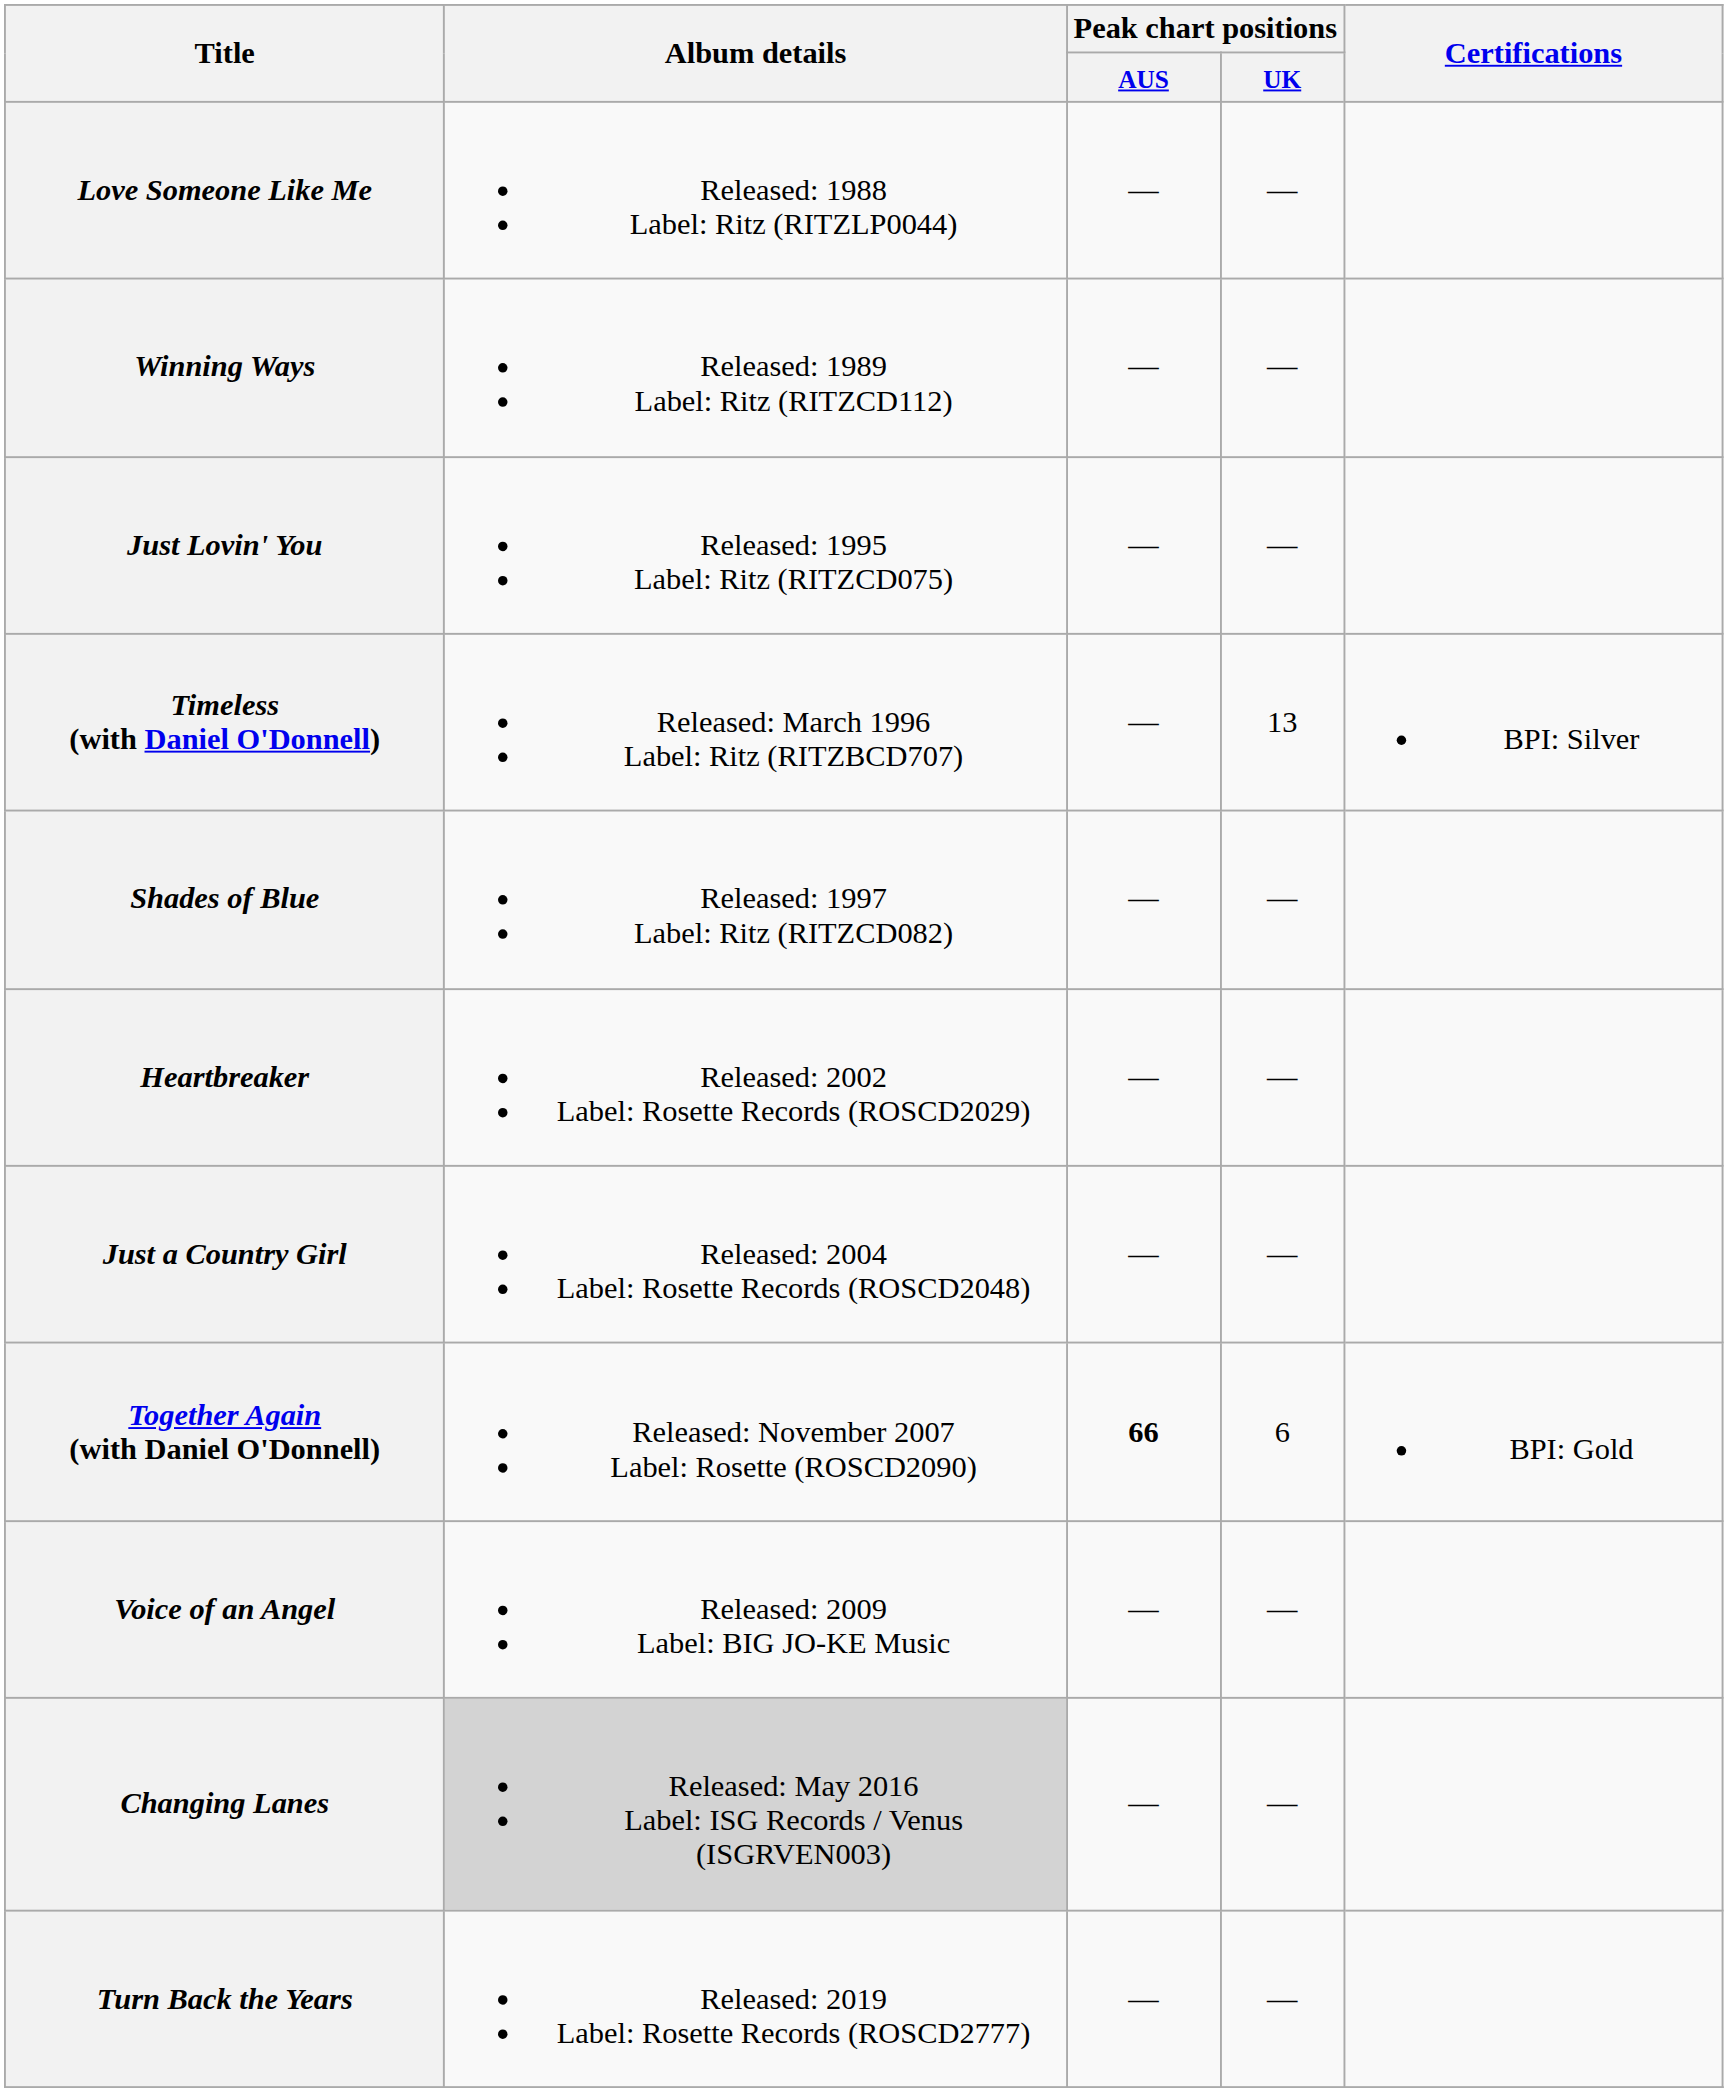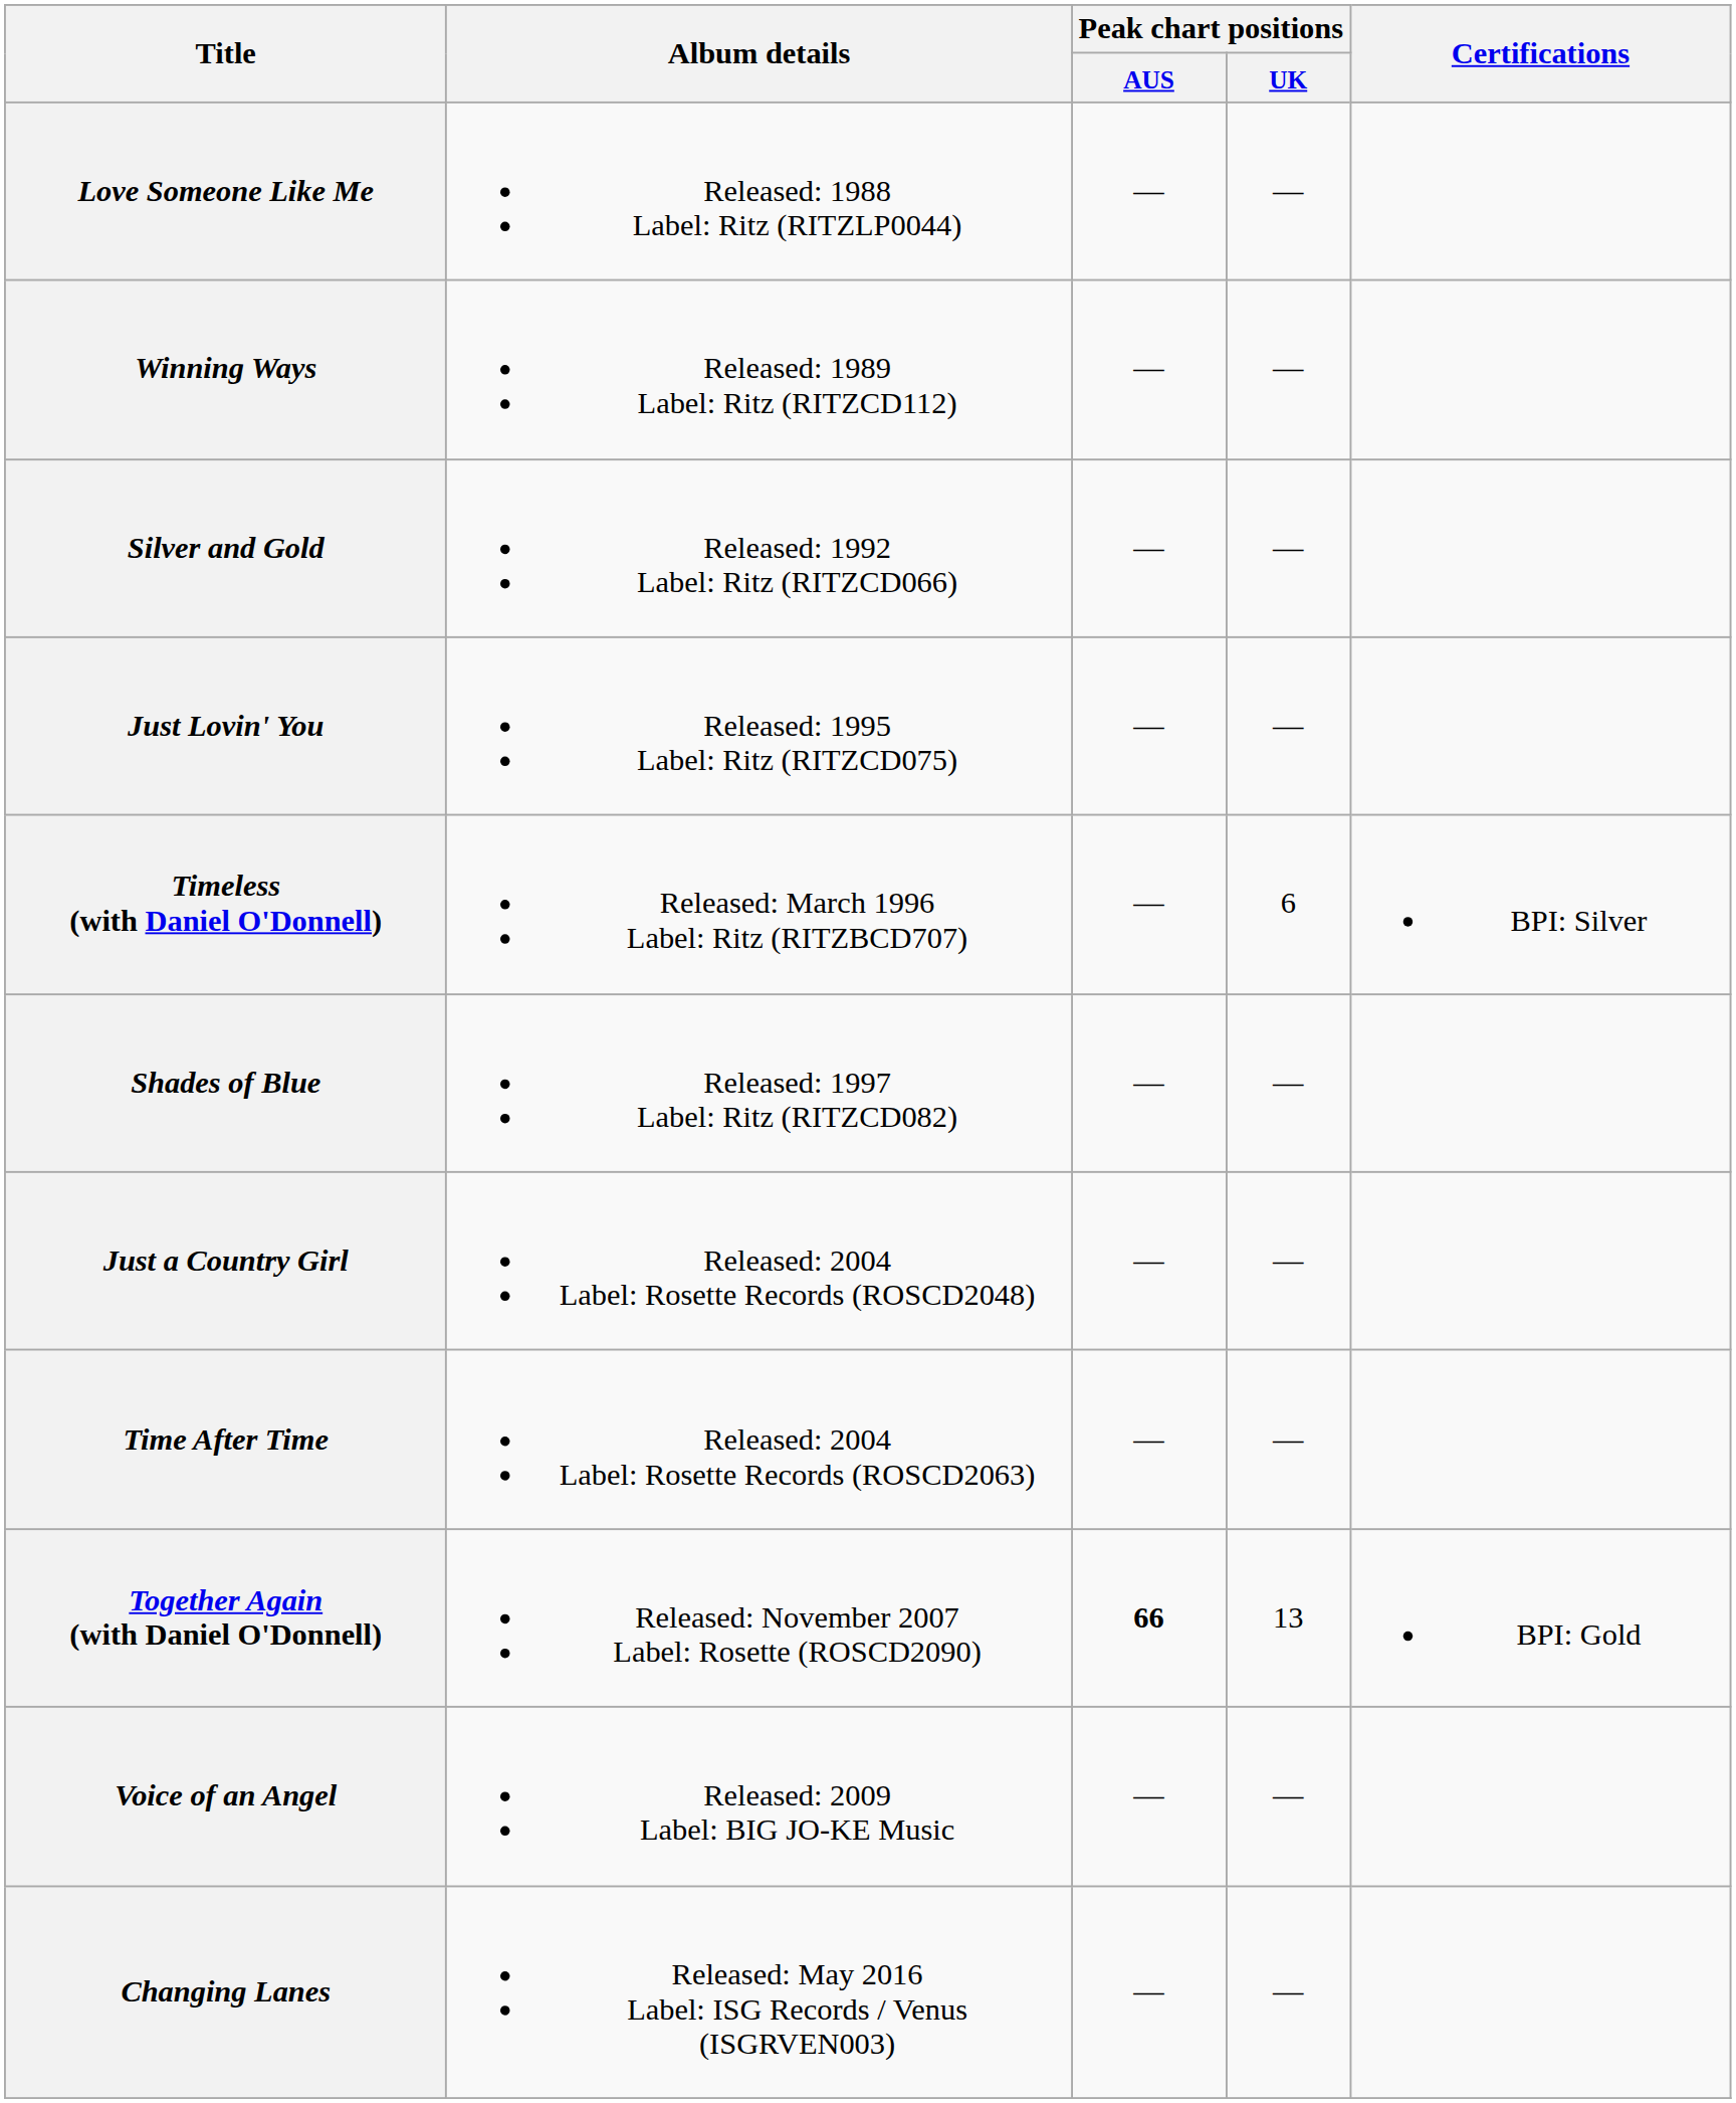+ row: Silver and Gold | Released: 1992 Label: Ritz (RITZCD066) | — | —
Timeless (with Daniel O'Donnell) | Peak chart positions / UK: 13 -> 6
- row: Heartbreaker | Released: 2002 Label: Rosette Records (ROSCD2029) | — | —
+ row: Time After Time | Released: 2004 Label: Rosette Records (ROSCD2063) | — | —
Together Again (with Daniel O'Donnell) | Peak chart positions / UK: 6 -> 13
Changing Lanes | Album details: lightgrey background -> no background
- row: Turn Back the Years | Released: 2019 Label: Rosette Records (ROSCD2777) | — | —
